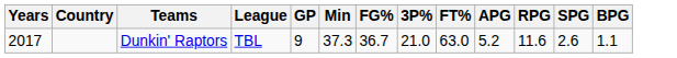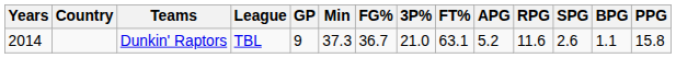+ column: PPG | 15.8
Dunkin' Raptors | Years: 2017 -> 2014
Dunkin' Raptors | FT%: 63.0 -> 63.1
